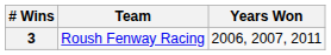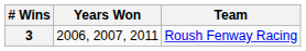columns swapped: Team <-> Years Won
